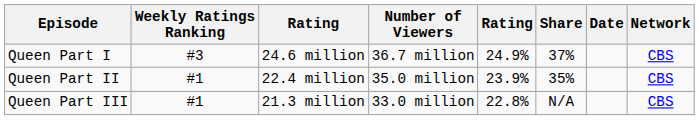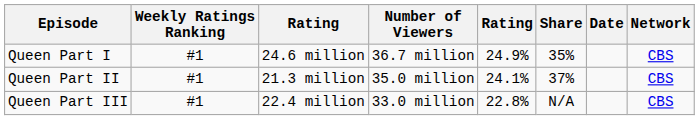Queen Part I | Weekly Ratings Ranking: #3 -> #1
Queen Part I | Share: 37% -> 35%
Queen Part II | column 3: 22.4 million -> 21.3 million
Queen Part II | column 5: 23.9% -> 24.1%
Queen Part II | Share: 35% -> 37%
Queen Part III | column 3: 21.3 million -> 22.4 million
